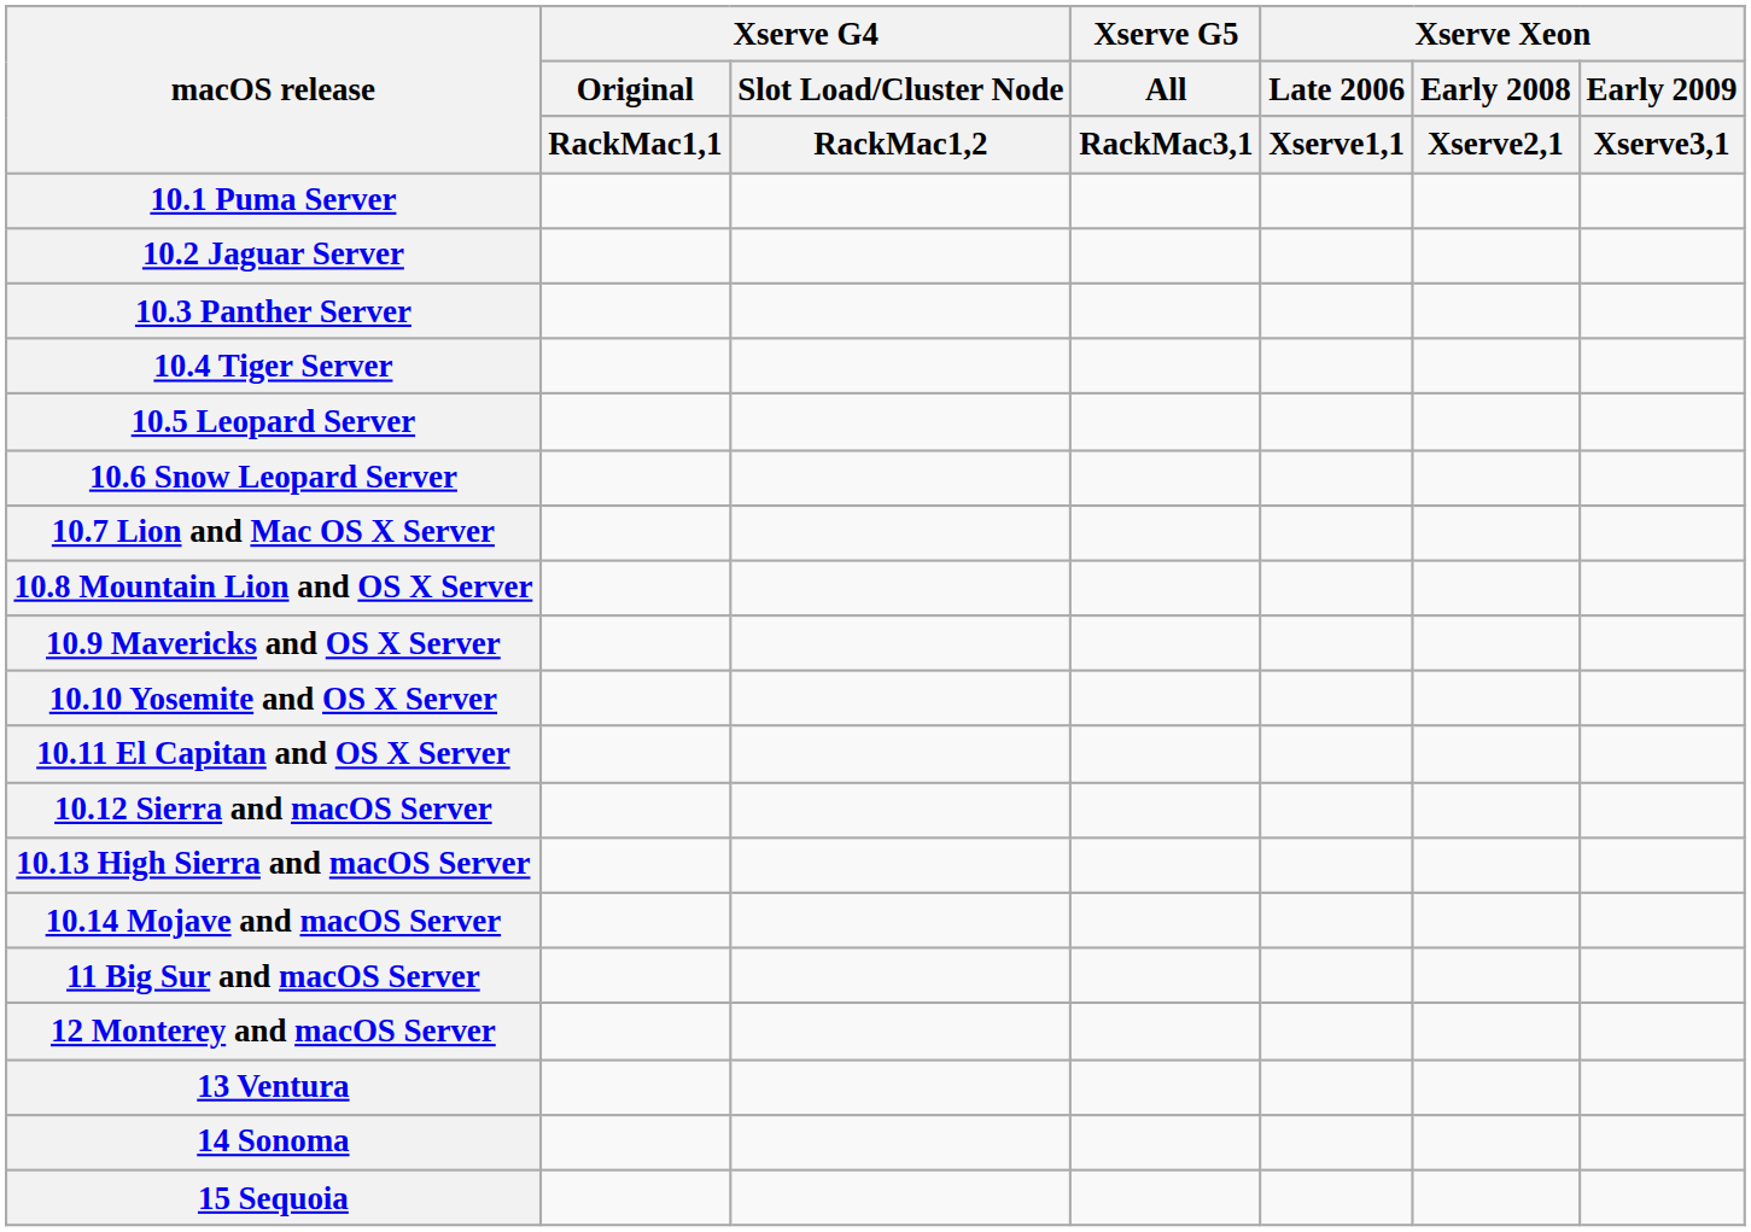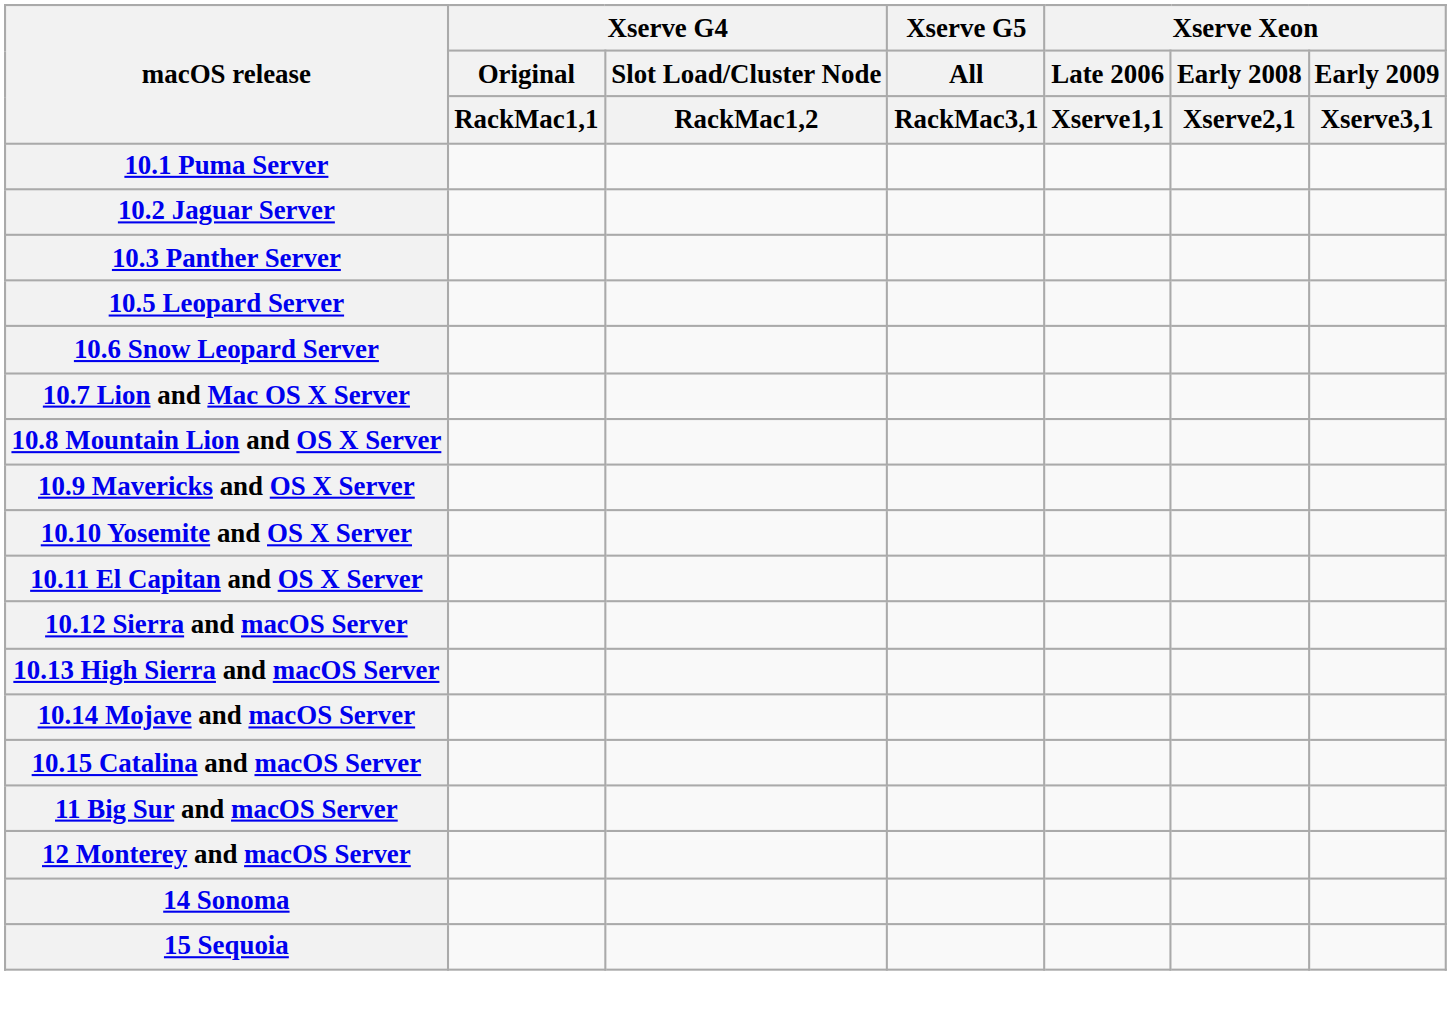- row: 10.4 Tiger Server
+ row: 10.15 Catalina and macOS Server
- row: 13 Ventura
